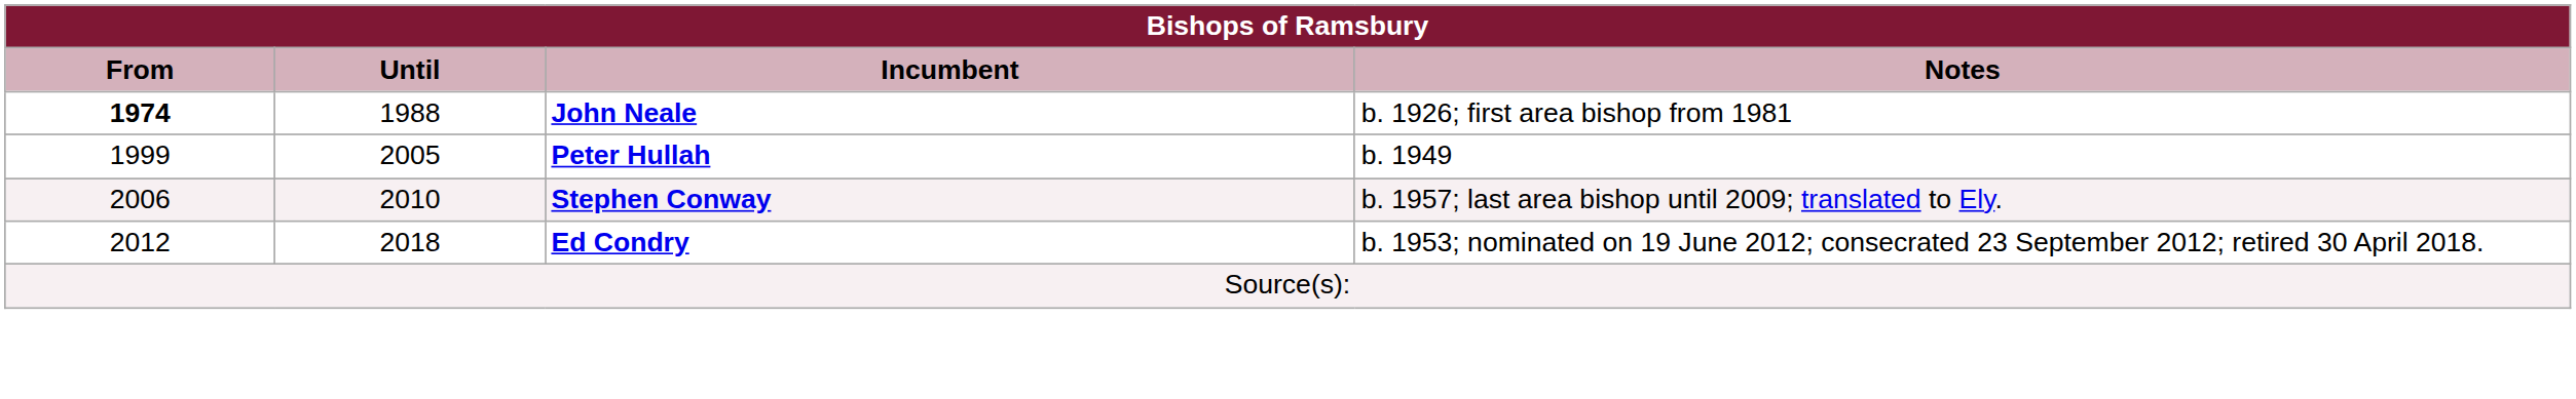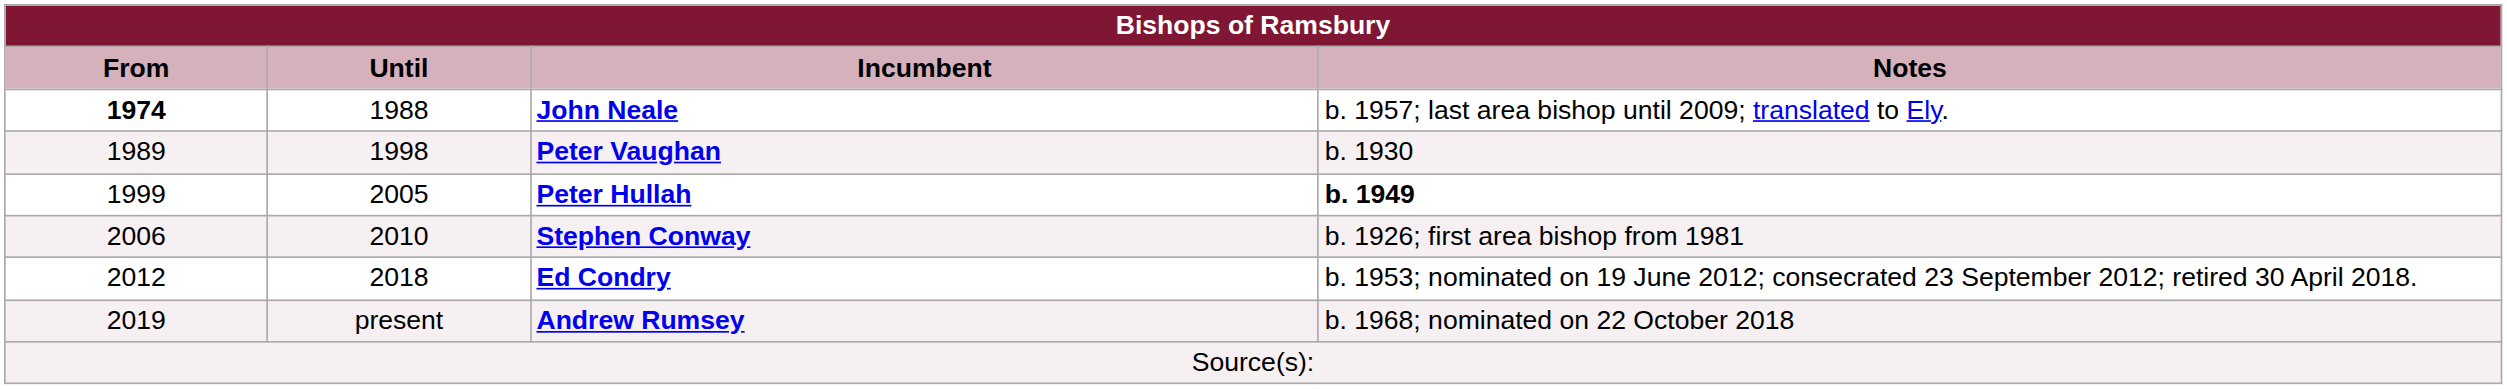John Neale | Notes: b. 1926; first area bishop from 1981 -> b. 1957; last area bishop until 2009; translated to Ely.
+ row: 1989 | 1998 | Peter Vaughan | b. 1930
Peter Hullah | Notes: normal -> bold
Stephen Conway | Notes: b. 1957; last area bishop until 2009; translated to Ely. -> b. 1926; first area bishop from 1981
+ row: 2019 | present | Andrew Rumsey | b. 1968; nominated on 22 October 2018
